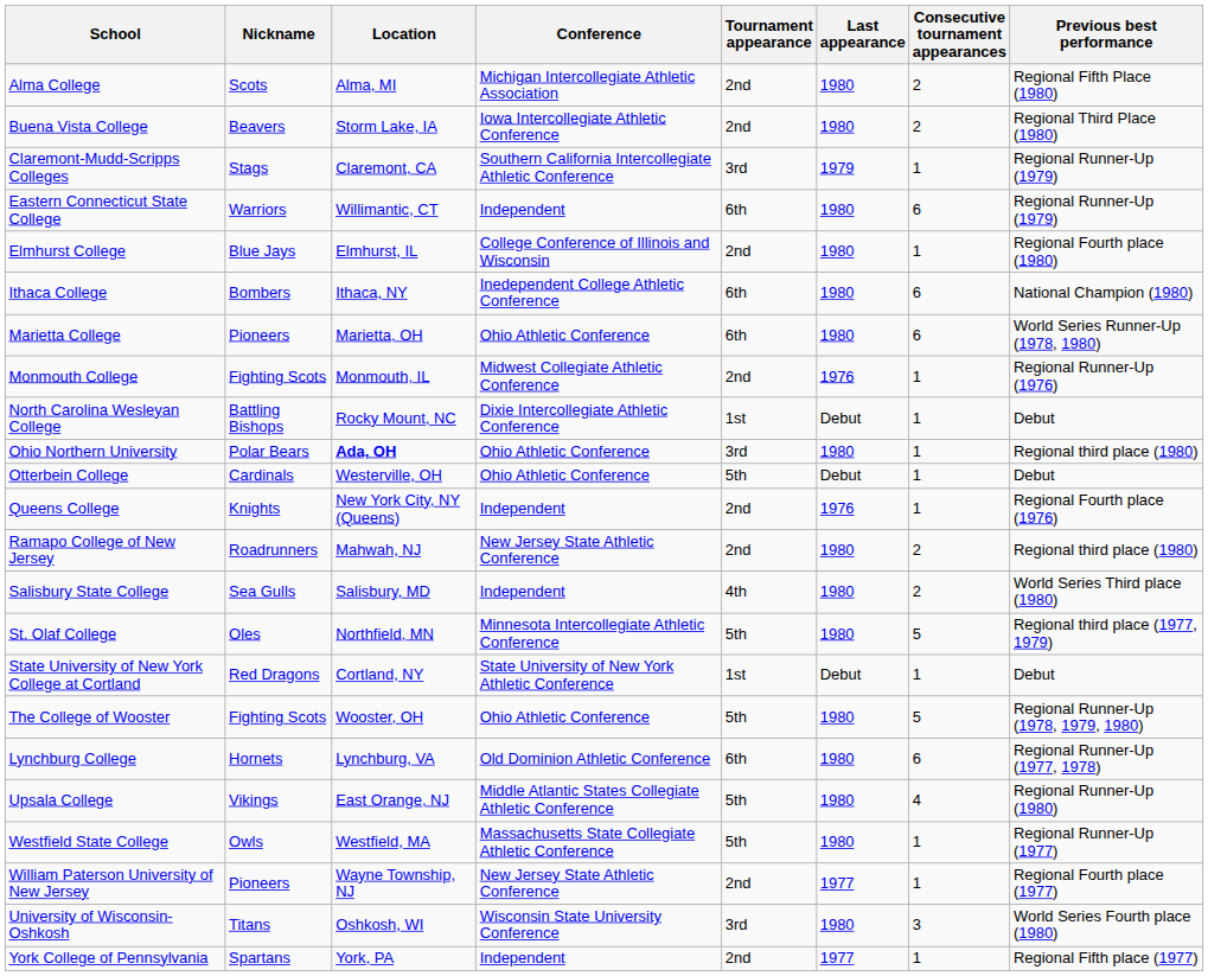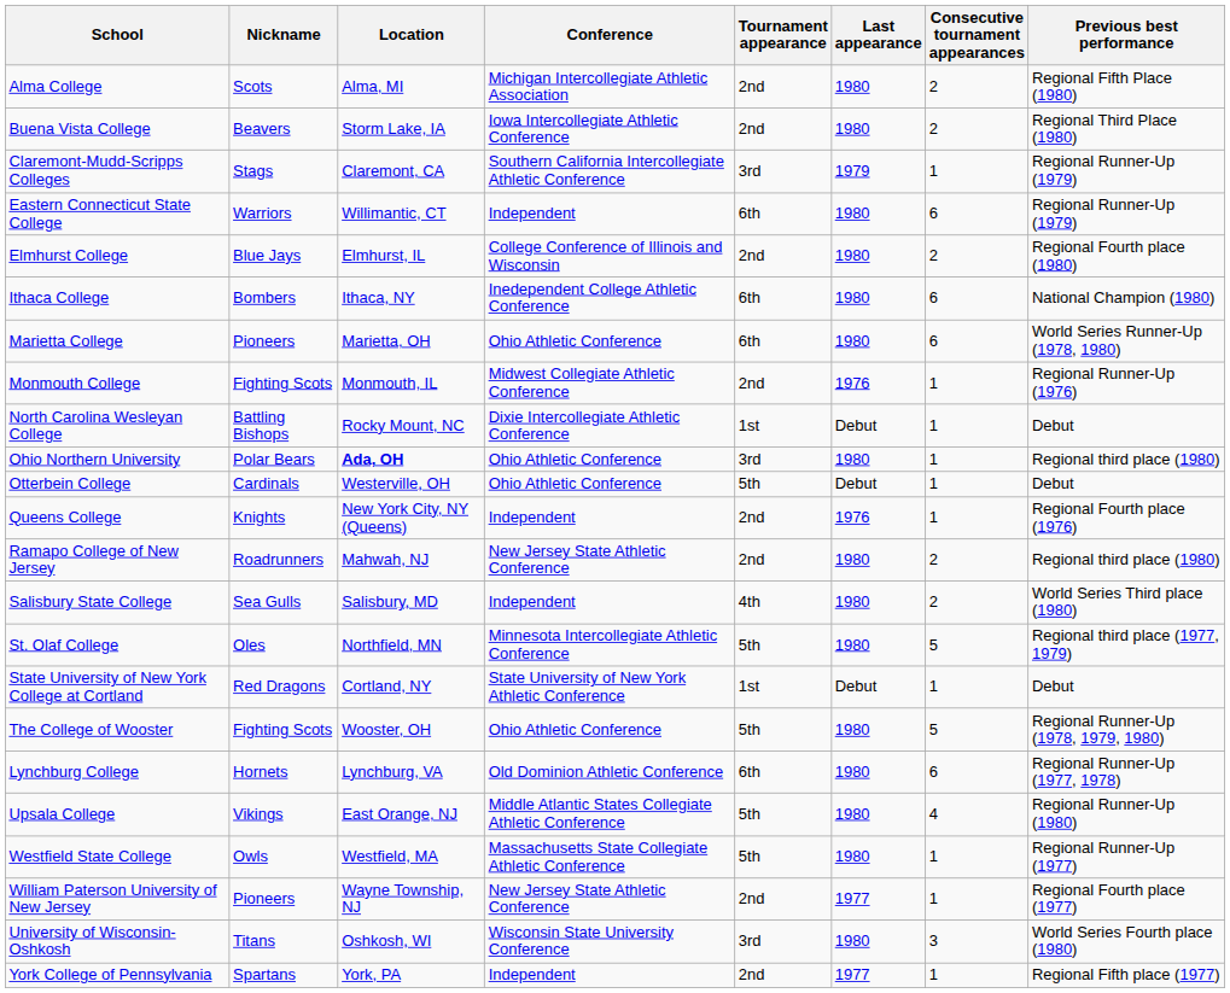Elmhurst College | Consecutive tournament appearances: 1 -> 2
